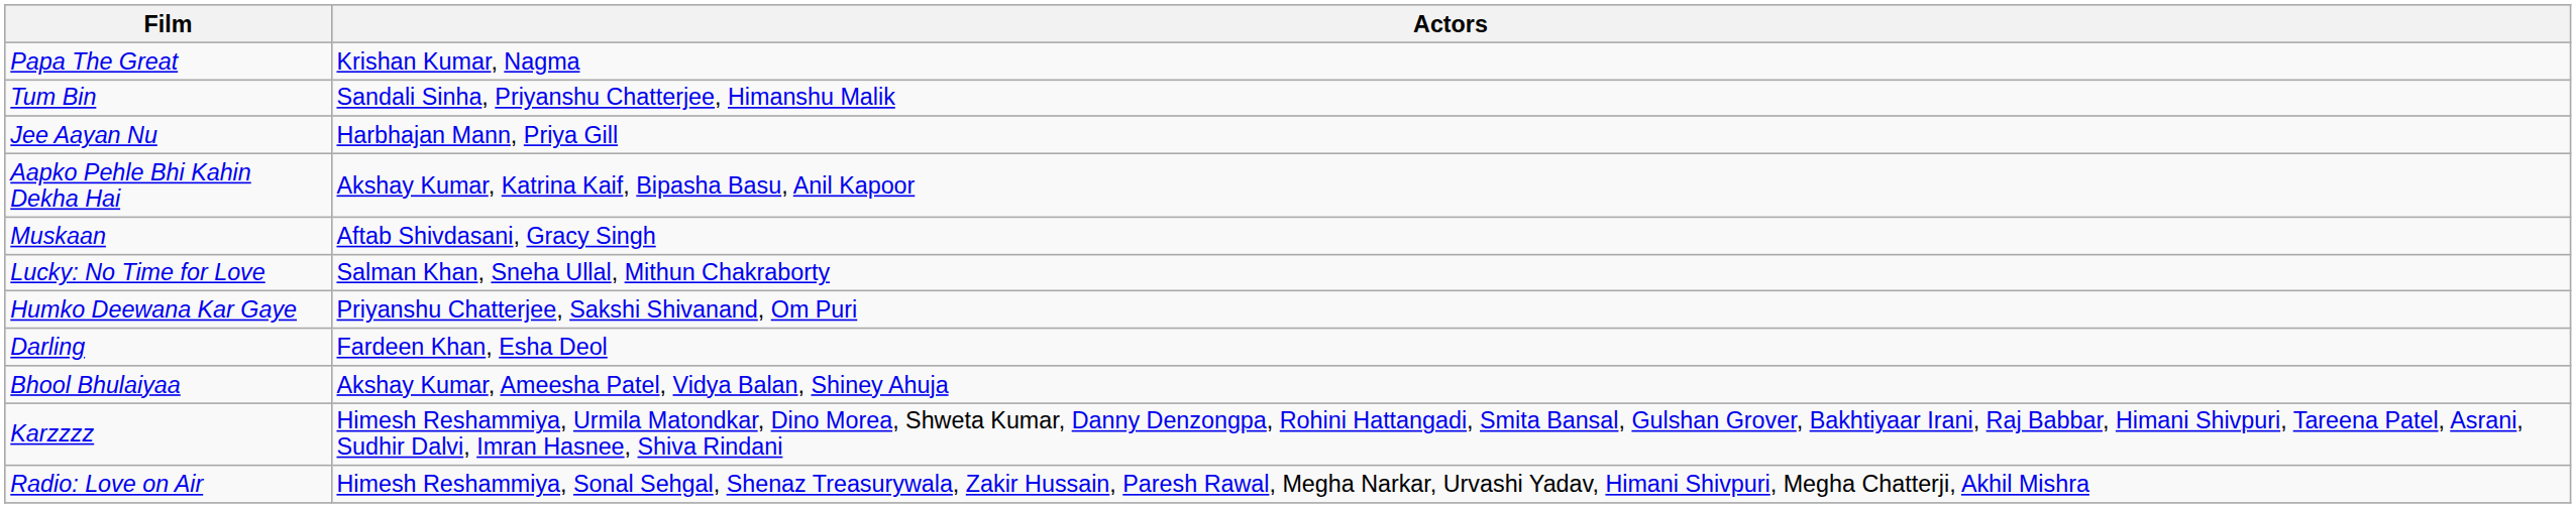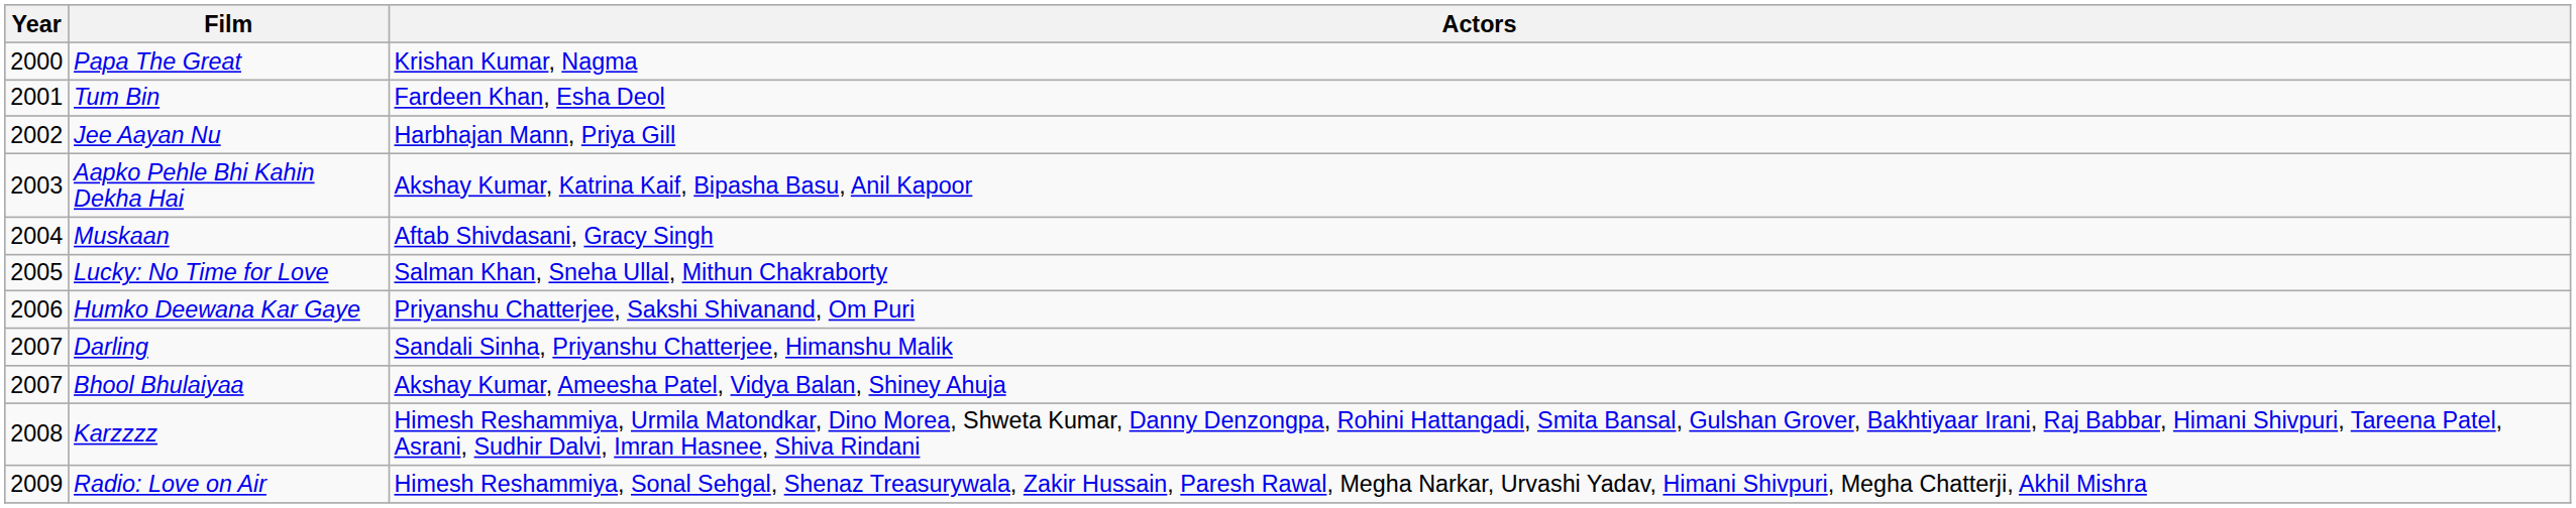+ column: Year | 2000 | 2001 | 2002 | 2003 | 2004 | 2005 | 2006 | 2007 | 2007 | 2008 | 2009
Tum Bin | Actors: Sandali Sinha, Priyanshu Chatterjee, Himanshu Malik -> Fardeen Khan, Esha Deol
Darling | Actors: Fardeen Khan, Esha Deol -> Sandali Sinha, Priyanshu Chatterjee, Himanshu Malik
